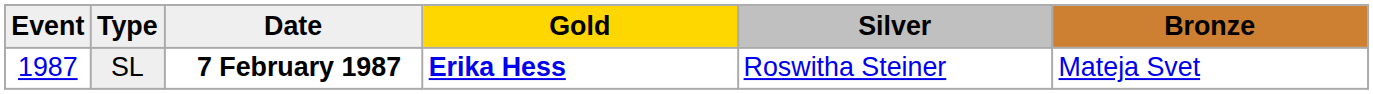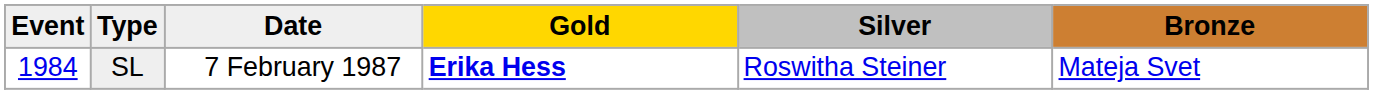SL | Event: 1987 -> 1984
SL | Date: bold -> normal
